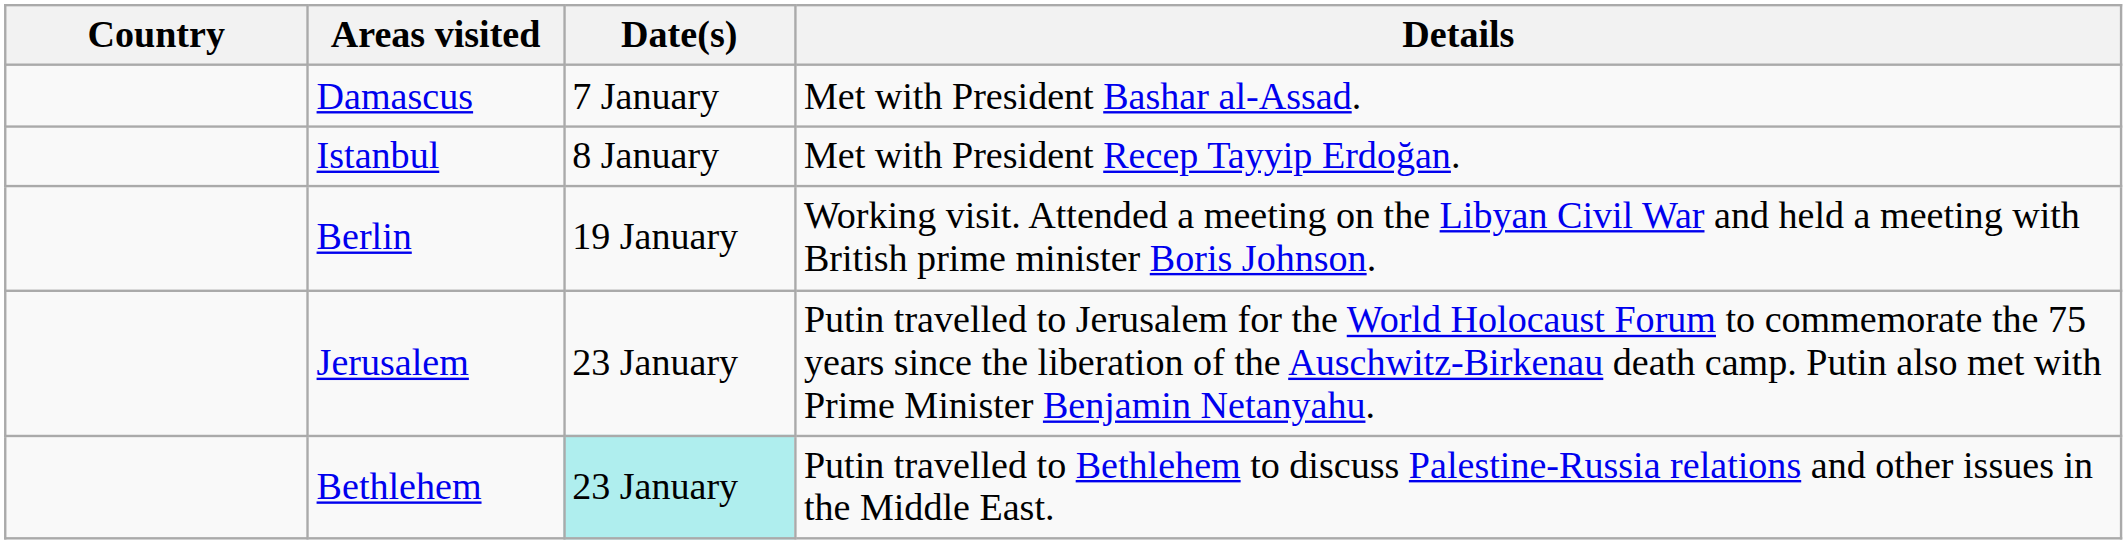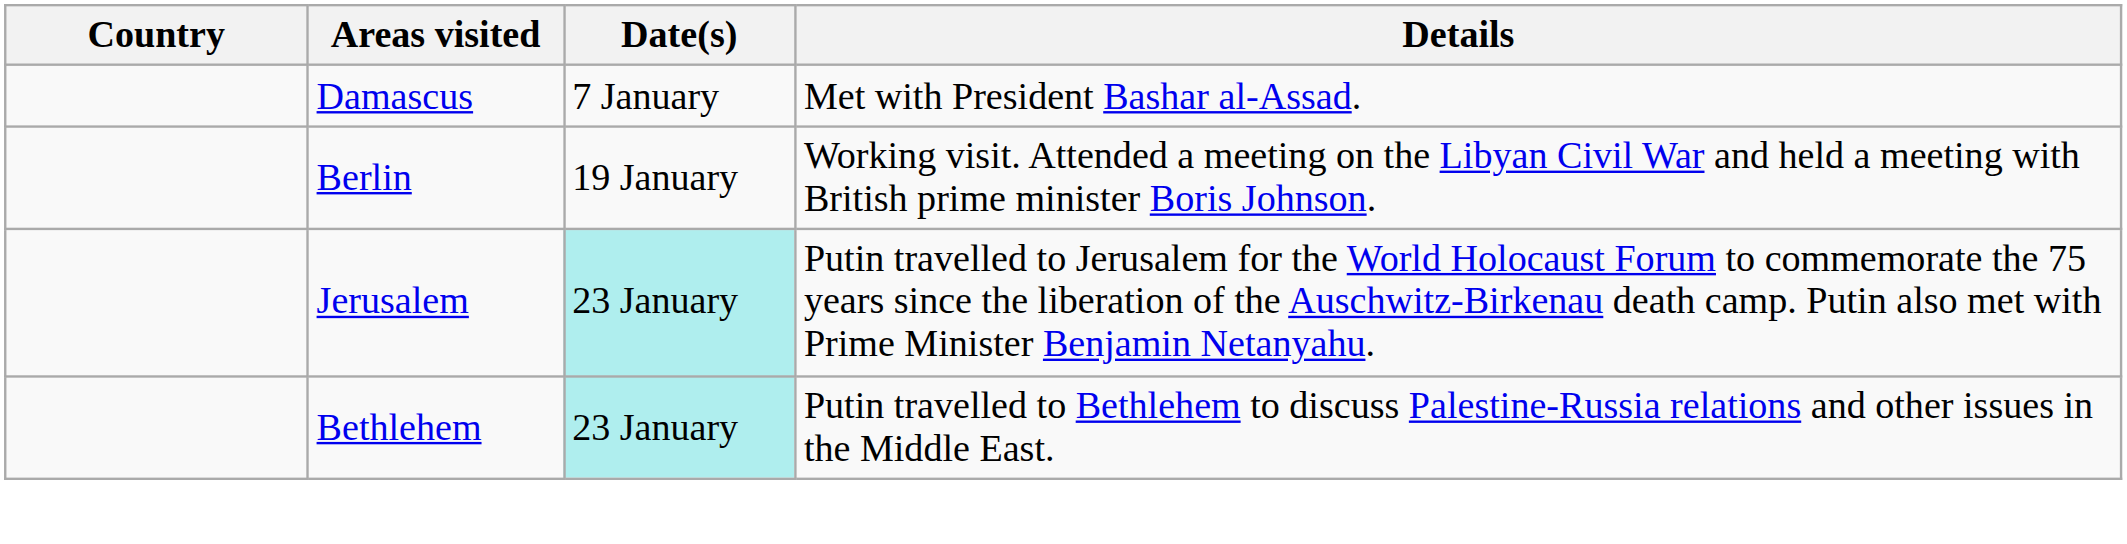- row: Istanbul | 8 January | Met with President Recep Tayyip Erdoğan.
Jerusalem | Date(s): no background -> paleturquoise background
